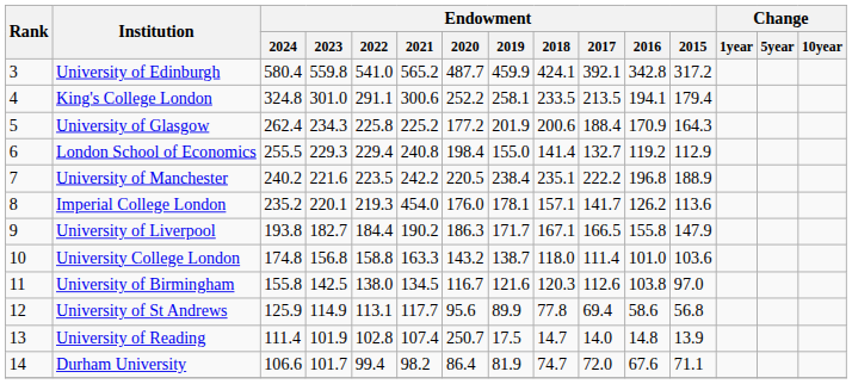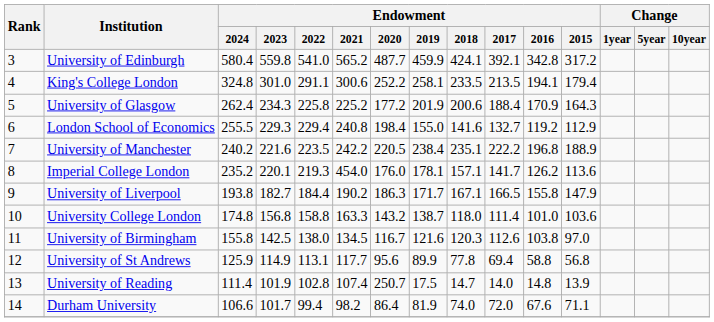London School of Economics | Endowment / 2018: 141.4 -> 141.6
University of St Andrews | Endowment / 2016: 58.6 -> 58.8
Durham University | Endowment / 2018: 74.7 -> 74.0
